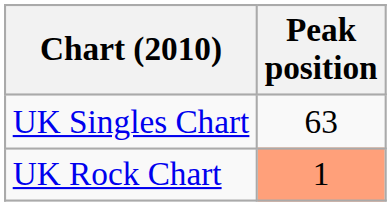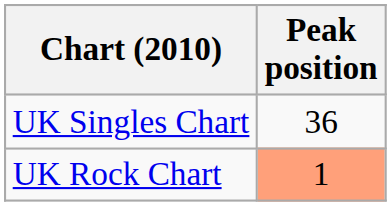UK Singles Chart | Peak position: 63 -> 36
